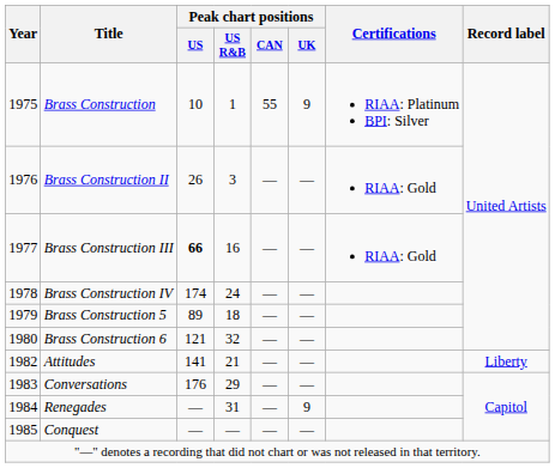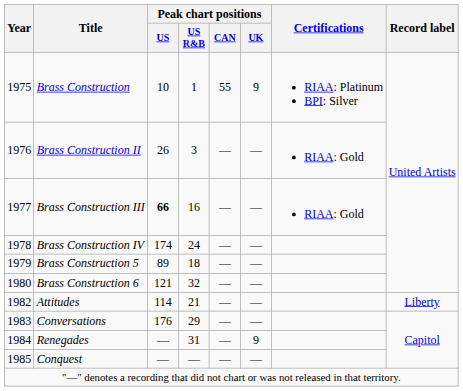Attitudes | Peak chart positions / US: 141 -> 114
